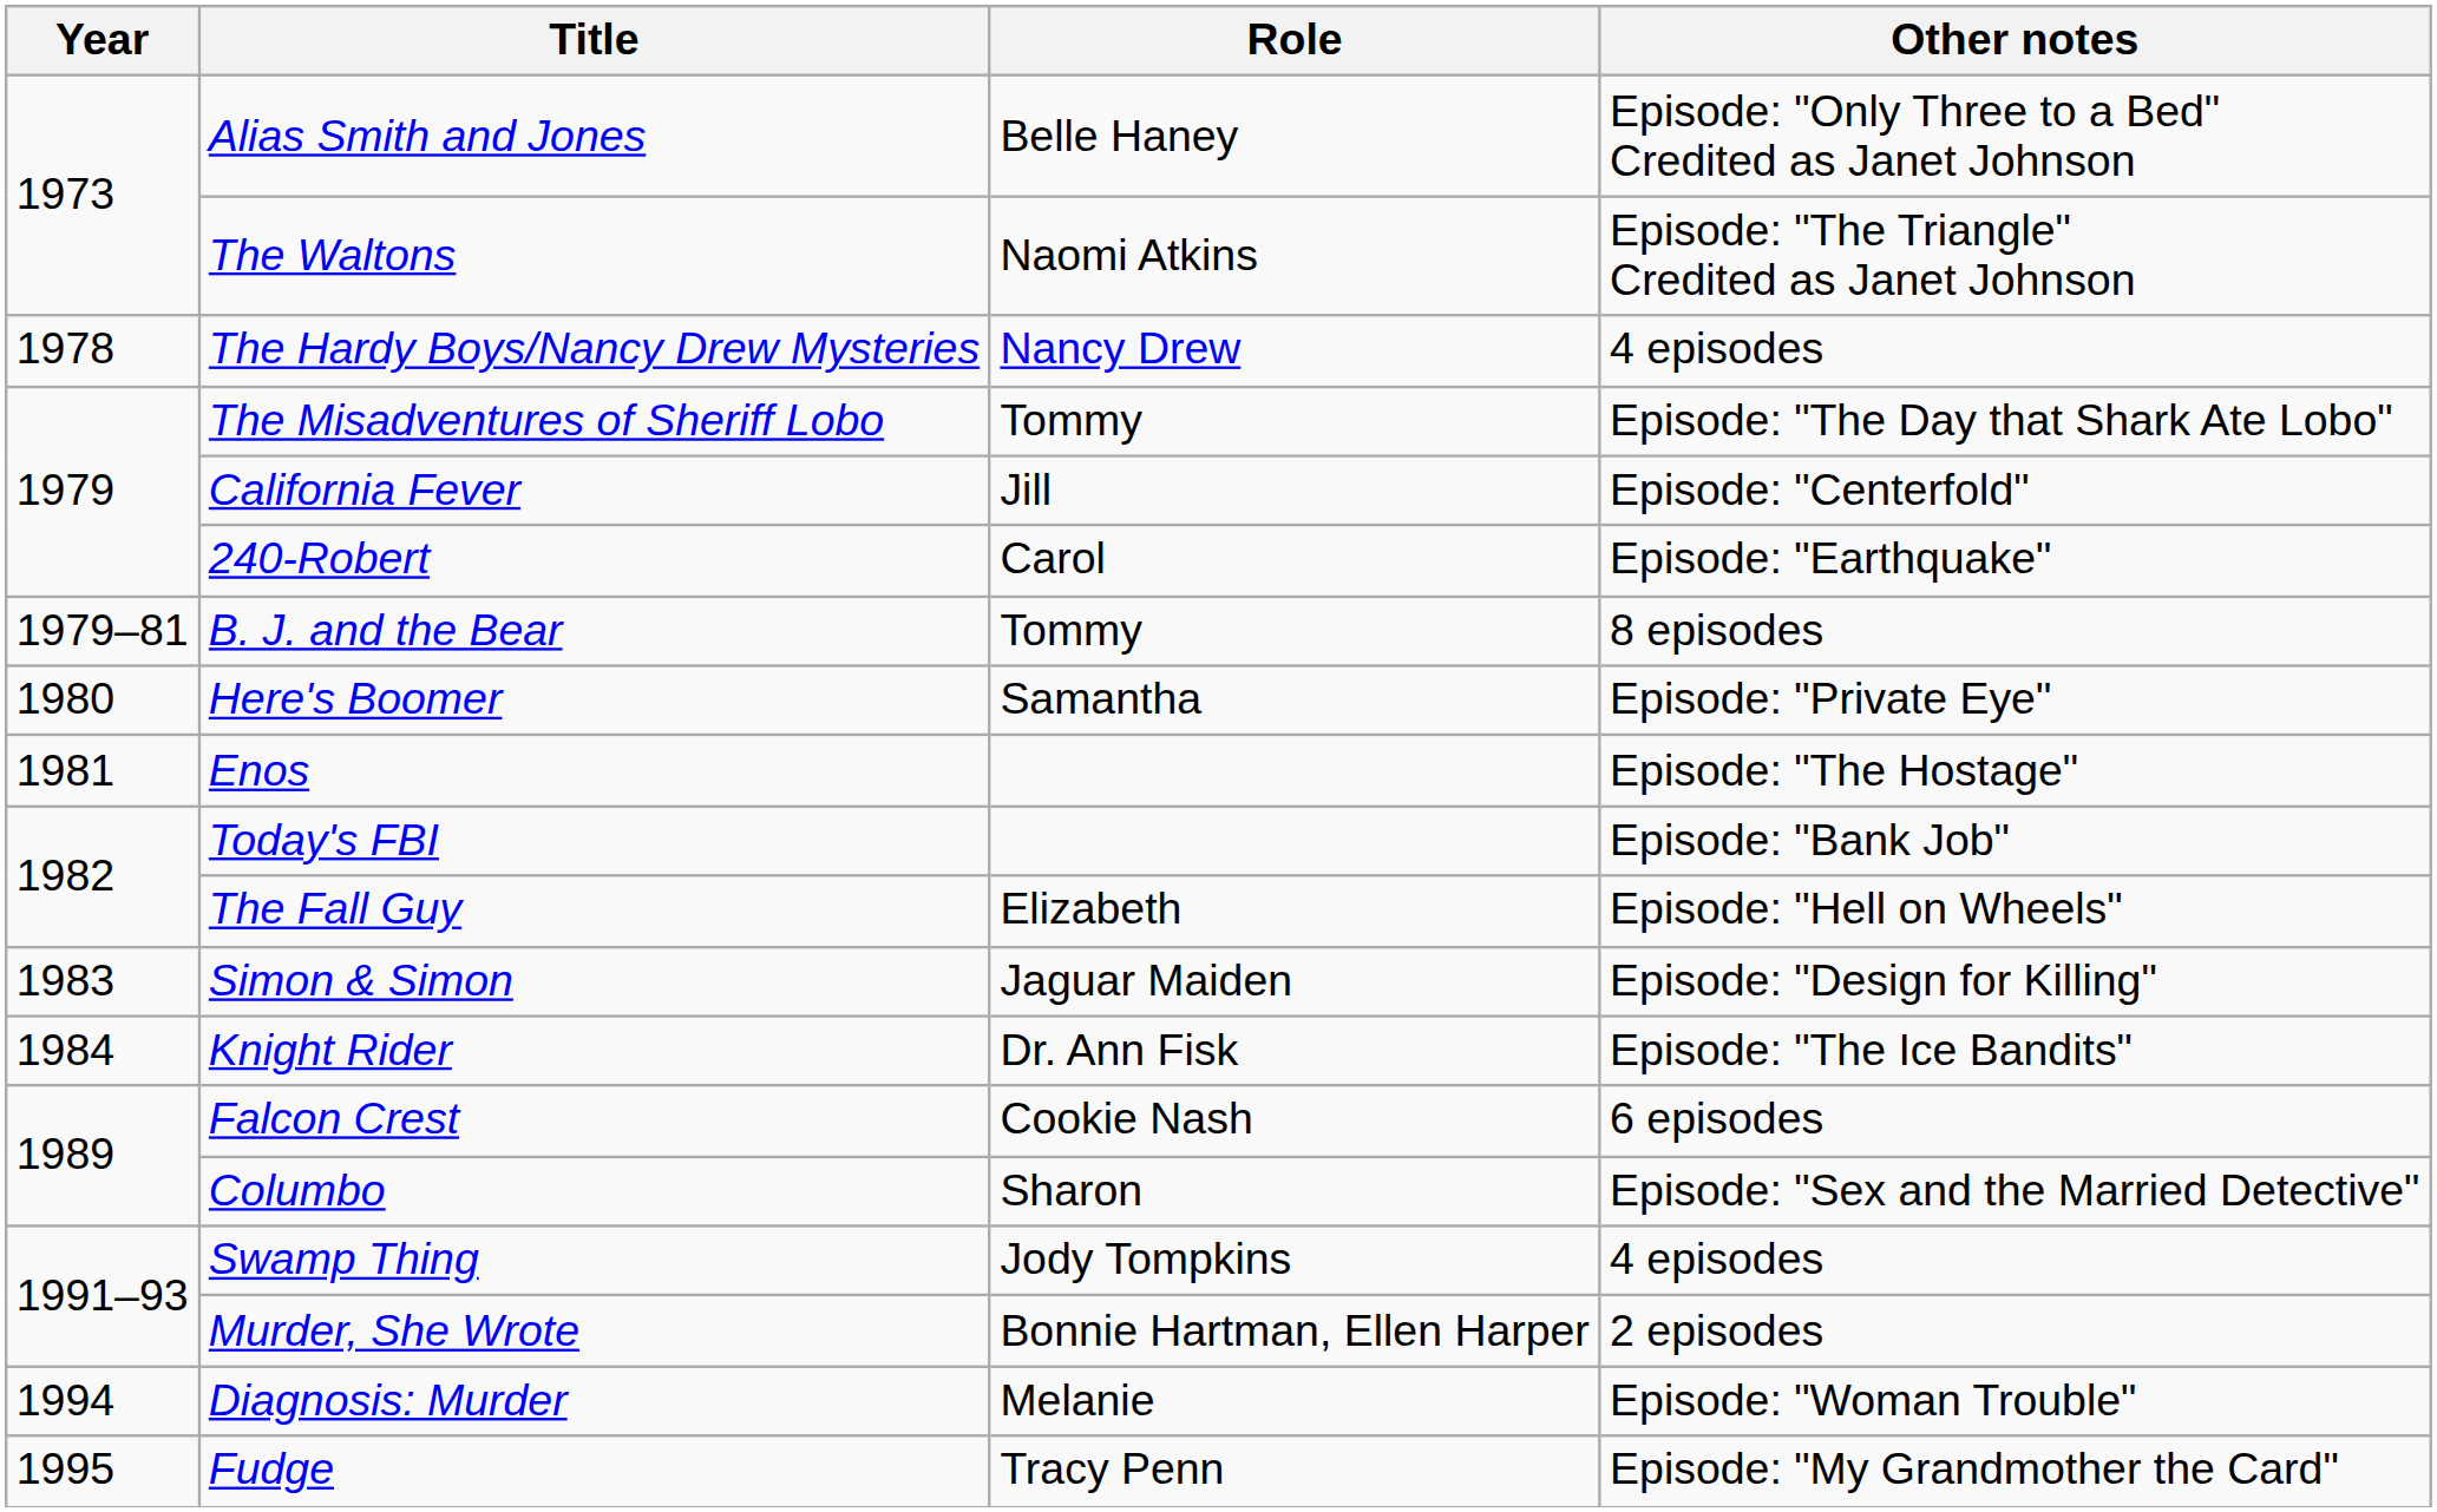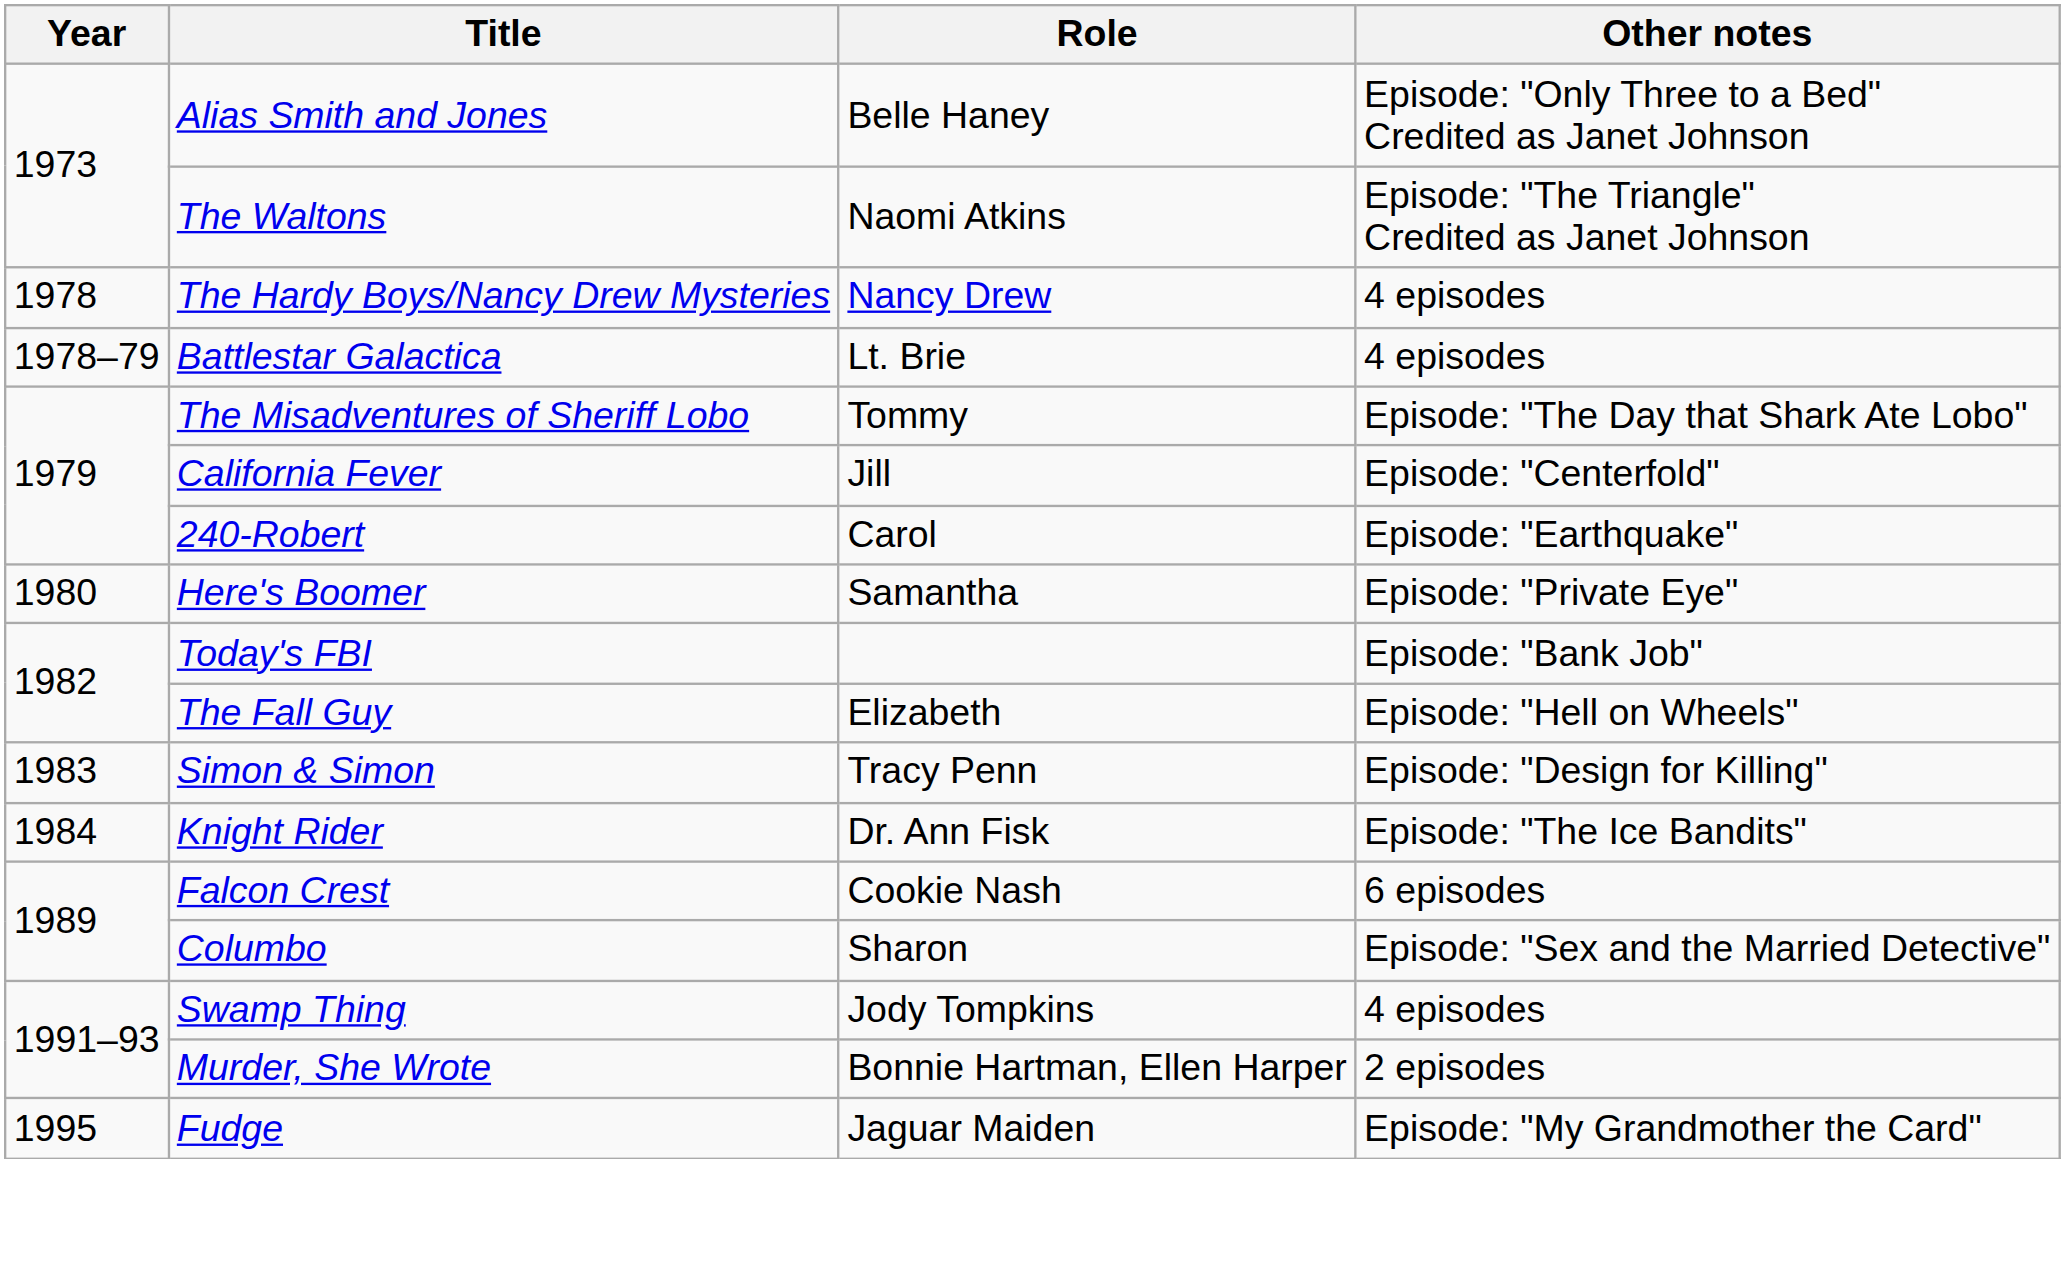+ row: 1978–79 | Battlestar Galactica | Lt. Brie | 4 episodes
- row: 1979–81 | B. J. and the Bear | Tommy | 8 episodes
- row: 1981 | Enos | Episode: "The Hostage"
Simon & Simon | Role: Jaguar Maiden -> Tracy Penn
- row: 1994 | Diagnosis: Murder | Melanie | Episode: "Woman Trouble"
Fudge | Role: Tracy Penn -> Jaguar Maiden
